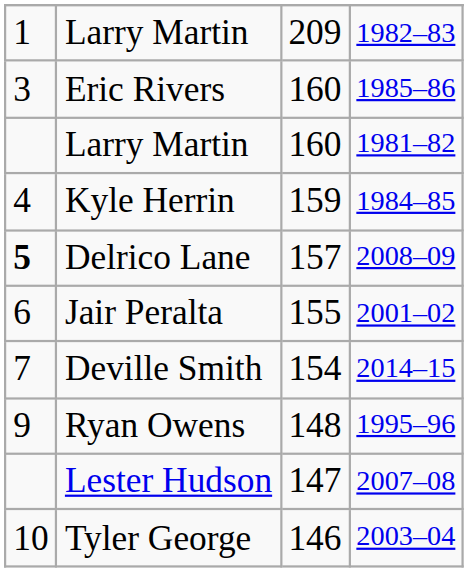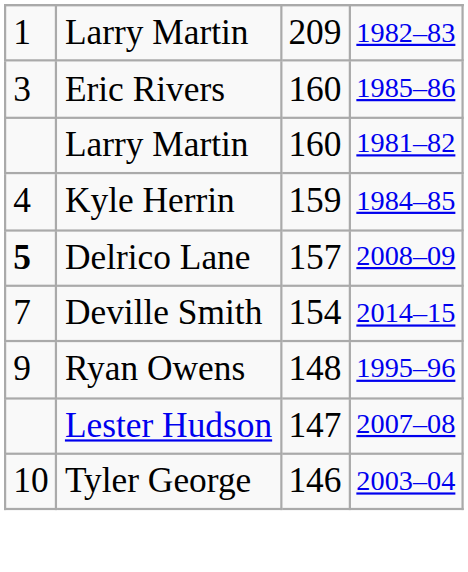- row: 6 | Jair Peralta | 155 | 2001–02
